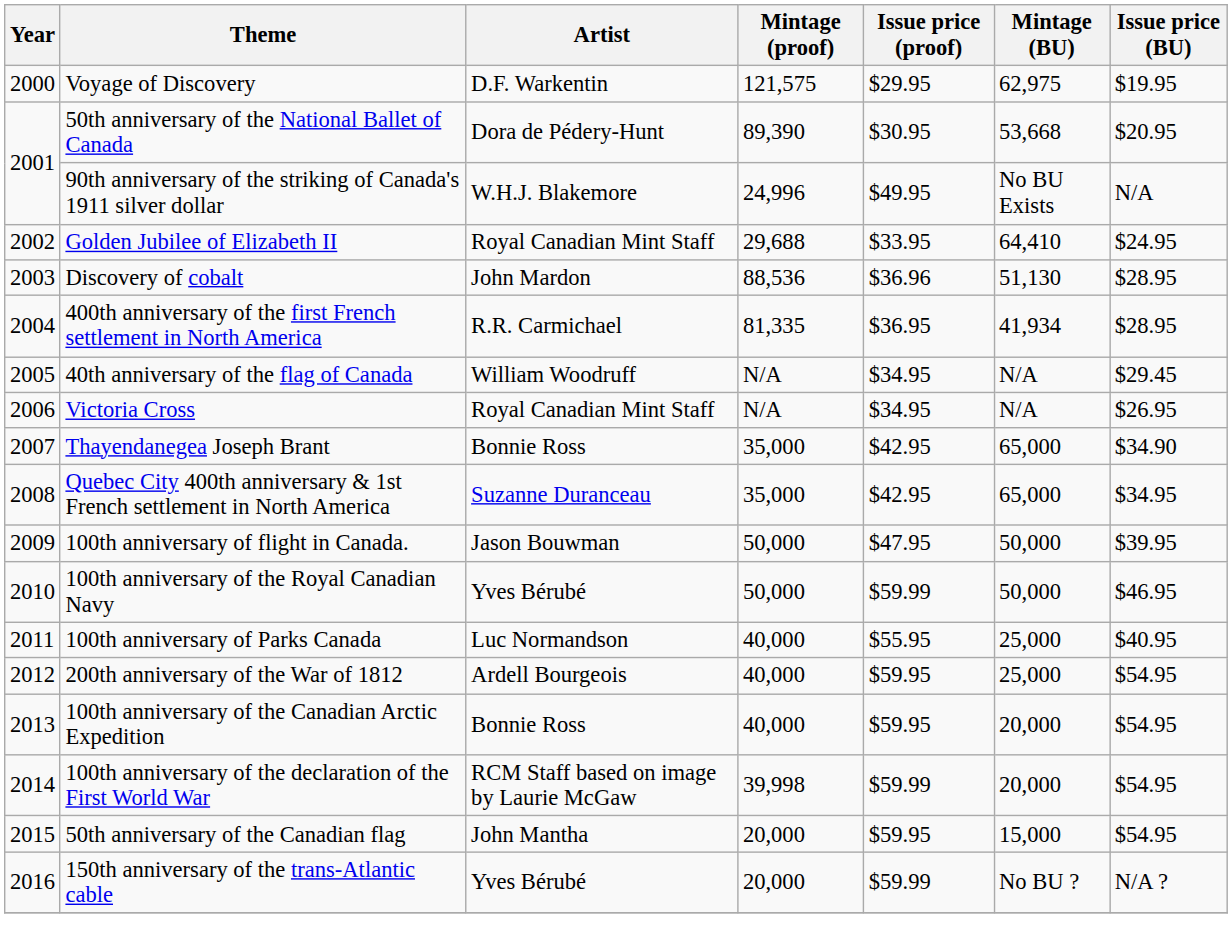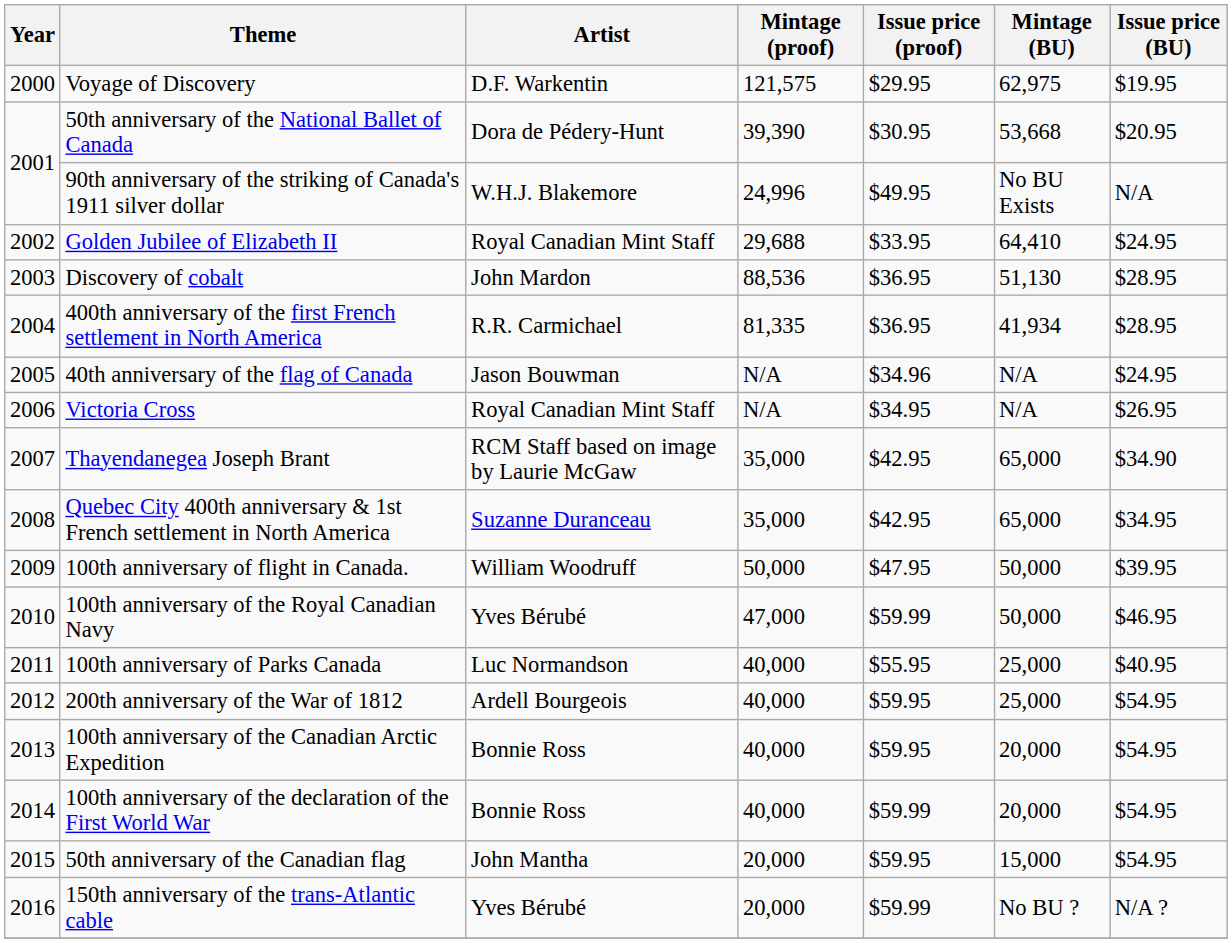50th anniversary of the National Ballet of Canada | Mintage (proof): 89,390 -> 39,390
Discovery of cobalt | Issue price (proof): $36.96 -> $36.95
40th anniversary of the flag of Canada | Artist: William Woodruff -> Jason Bouwman
40th anniversary of the flag of Canada | Issue price (proof): $34.95 -> $34.96
40th anniversary of the flag of Canada | Issue price (BU): $29.45 -> $24.95
Thayendanegea Joseph Brant | Artist: Bonnie Ross -> RCM Staff based on image by Laurie McGaw
100th anniversary of flight in Canada. | Artist: Jason Bouwman -> William Woodruff
100th anniversary of the Royal Canadian Navy | Mintage (proof): 50,000 -> 47,000
100th anniversary of the declaration of the First World War | Artist: RCM Staff based on image by Laurie McGaw -> Bonnie Ross
100th anniversary of the declaration of the First World War | Mintage (proof): 39,998 -> 40,000
